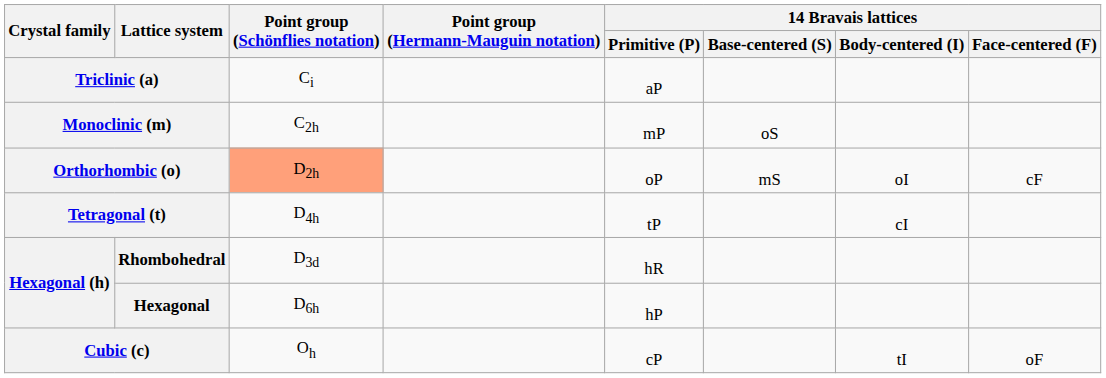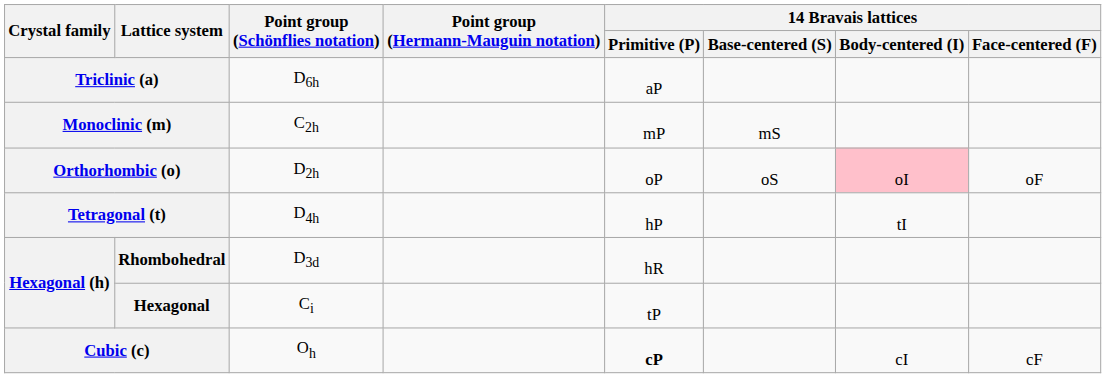Triclinic (a) | Point group (Schönflies notation): Ci -> D6h
Monoclinic (m) | 14 Bravais lattices / Base-centered (S): oS -> mS
Orthorhombic (o) | Point group (Schönflies notation): lightsalmon background -> no background
Orthorhombic (o) | 14 Bravais lattices / Base-centered (S): mS -> oS
Orthorhombic (o) | 14 Bravais lattices / Body-centered (I): no background -> pink background
Orthorhombic (o) | 14 Bravais lattices / Face-centered (F): cF -> oF
Tetragonal (t) | 14 Bravais lattices / Primitive (P): tP -> hP
Tetragonal (t) | 14 Bravais lattices / Body-centered (I): cI -> tI
Hexagonal | Point group (Schönflies notation): D6h -> Ci
Hexagonal | 14 Bravais lattices / Primitive (P): hP -> tP
Cubic (c) | 14 Bravais lattices / Primitive (P): normal -> bold
Cubic (c) | 14 Bravais lattices / Body-centered (I): tI -> cI
Cubic (c) | 14 Bravais lattices / Face-centered (F): oF -> cF
